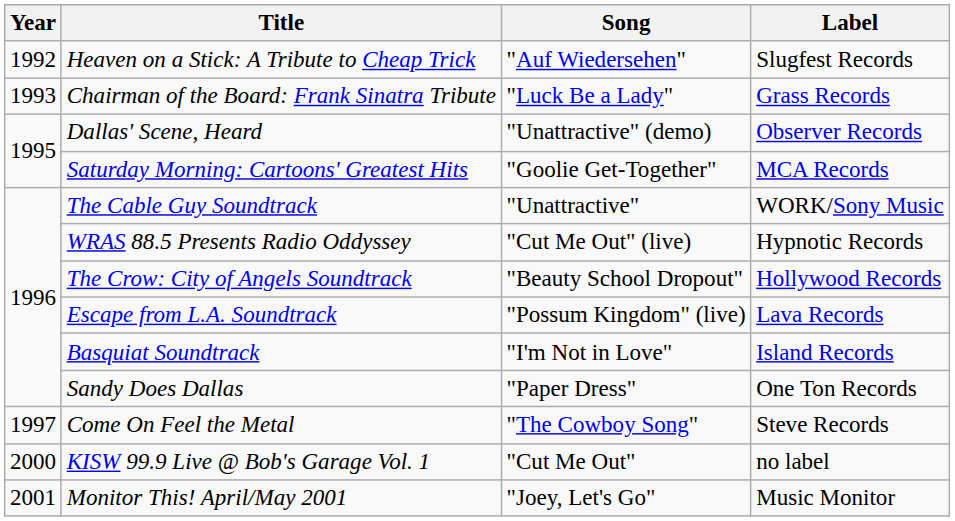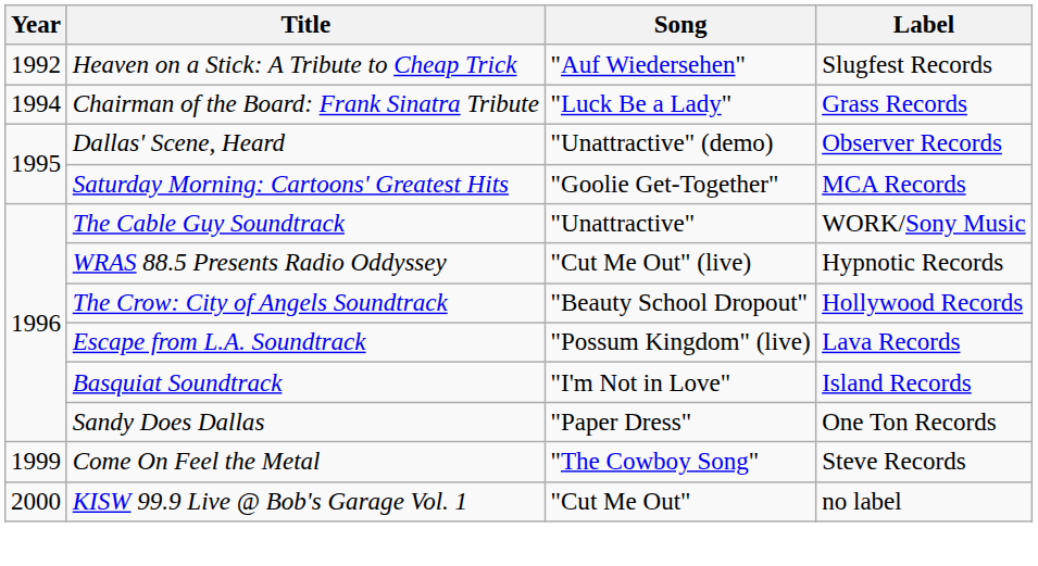Chairman of the Board: Frank Sinatra Tribute | Year: 1993 -> 1994
Come On Feel the Metal | Year: 1997 -> 1999
- row: 2001 | Monitor This! April/May 2001 | "Joey, Let's Go" | Music Monitor
